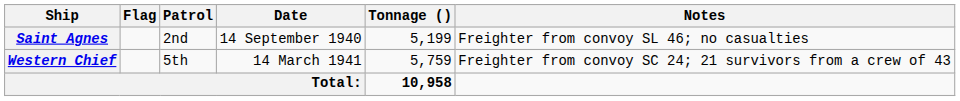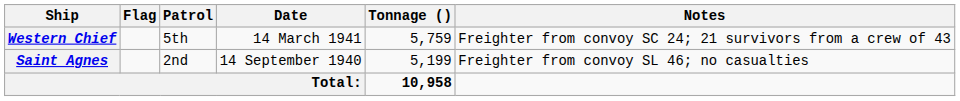rows swapped: Saint Agnes <-> Western Chief
